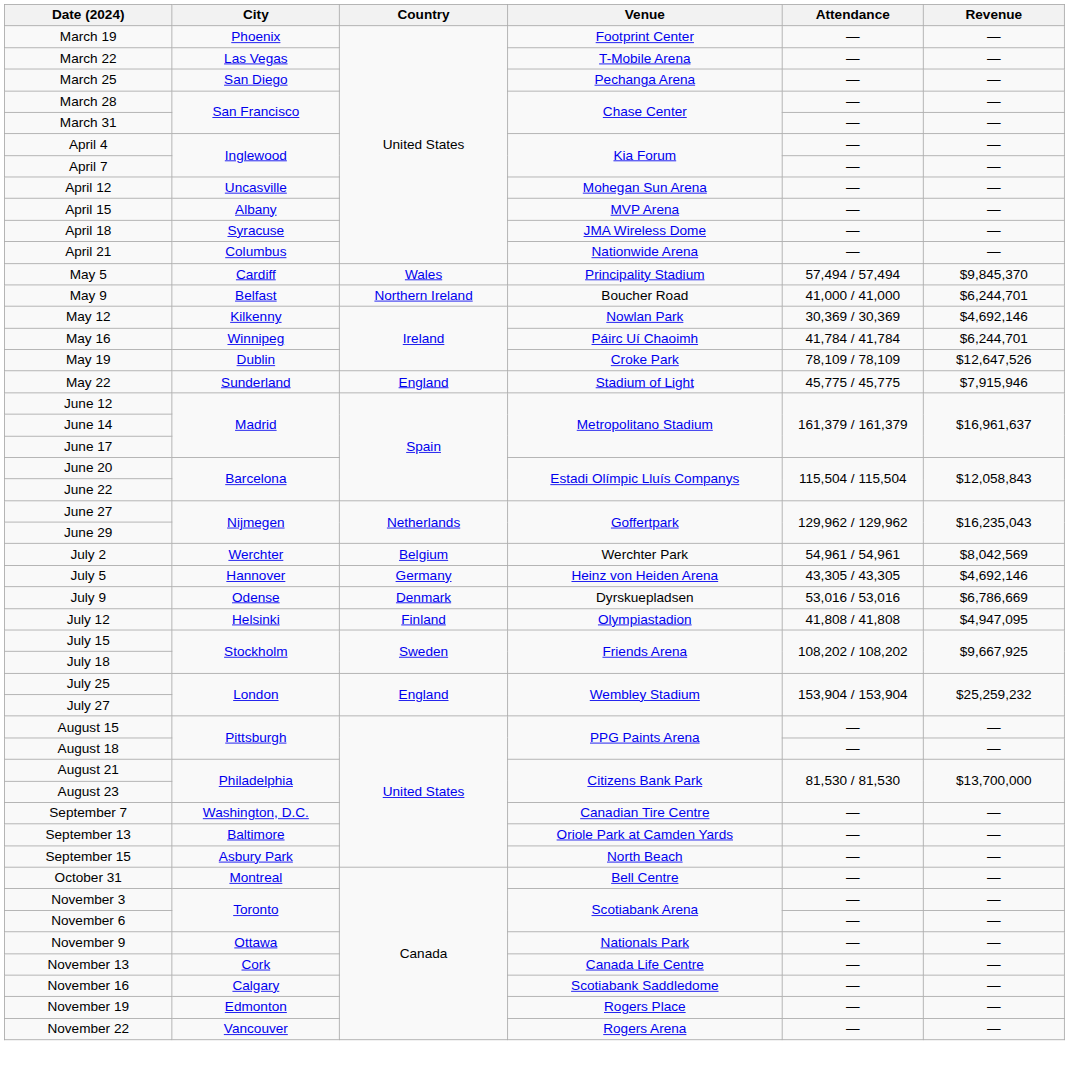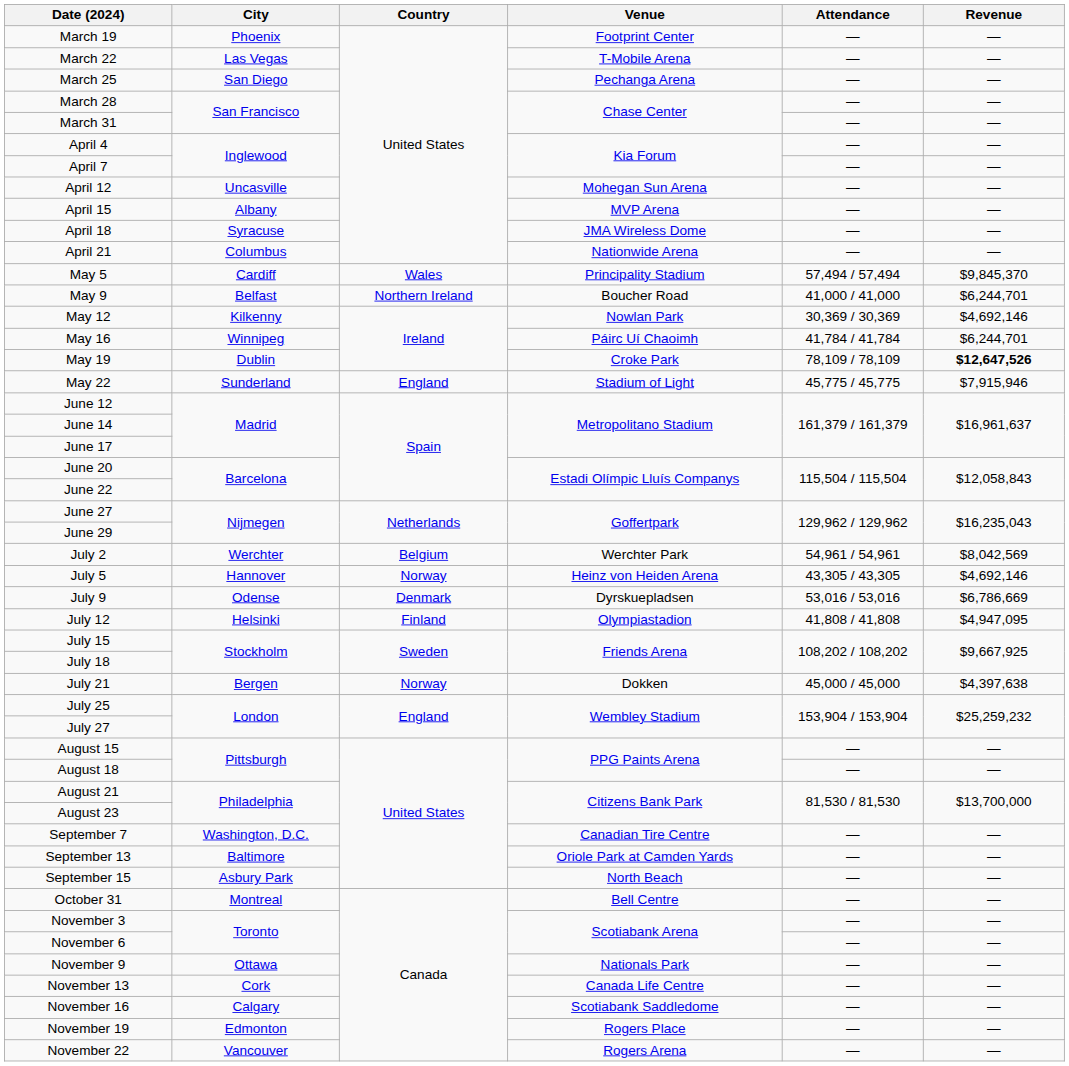May 19 | Revenue: normal -> bold
July 5 | Country: Germany -> Norway
+ row: July 21 | Bergen | Norway | Dokken | 45,000 / 45,000 | $4,397,638
